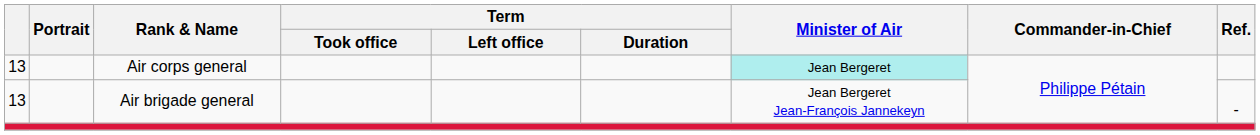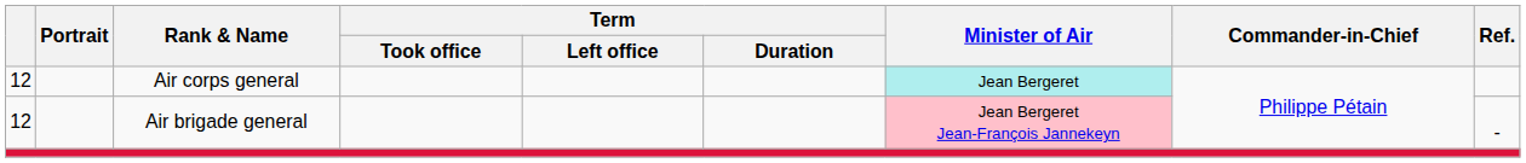Air corps general | column 1: 13 -> 12
Air brigade general | column 1: 13 -> 12
Air brigade general | Minister of Air: no background -> pink background
